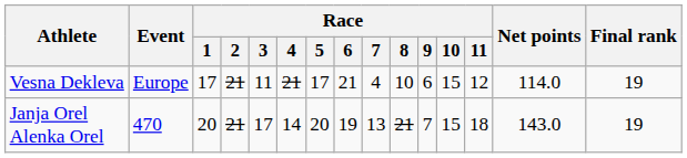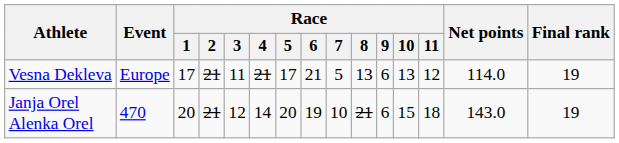Vesna Dekleva | Race / 7: 4 -> 5
Vesna Dekleva | Race / 8: 10 -> 13
Vesna Dekleva | Race / 10: 15 -> 13
Janja Orel Alenka Orel | Race / 3: 17 -> 12
Janja Orel Alenka Orel | Race / 7: 13 -> 10
Janja Orel Alenka Orel | Race / 9: 7 -> 6
